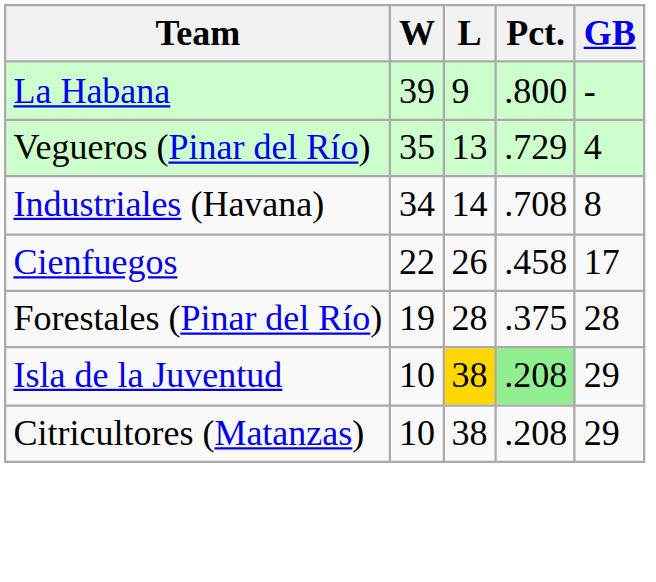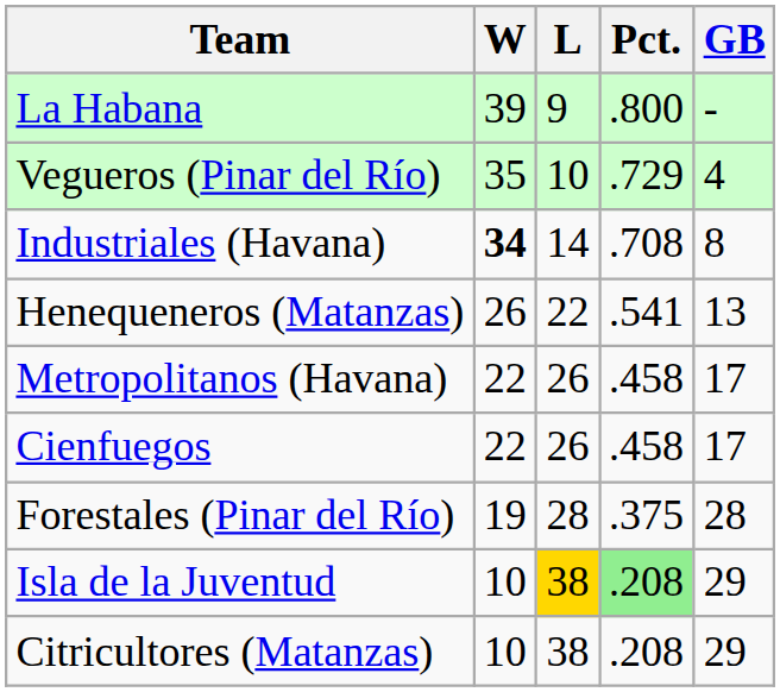Vegueros (Pinar del Río) | L: 13 -> 10
Industriales (Havana) | W: normal -> bold
+ row: Henequeneros (Matanzas) | 26 | 22 | .541 | 13
+ row: Metropolitanos (Havana) | 22 | 26 | .458 | 17
